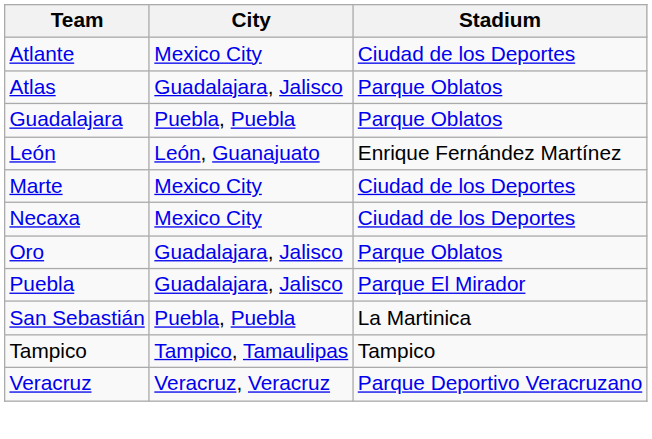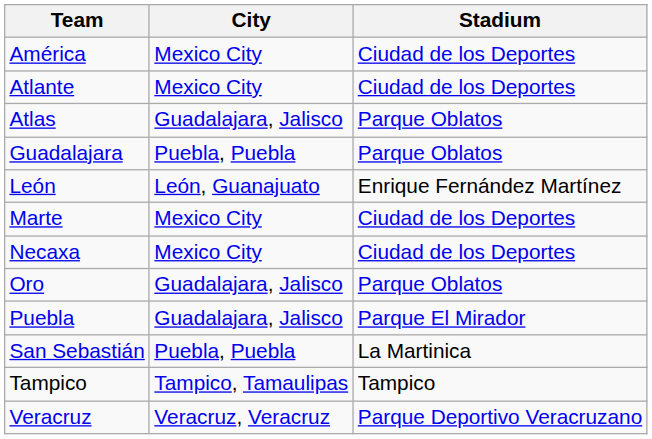+ row: América | Mexico City | Ciudad de los Deportes
